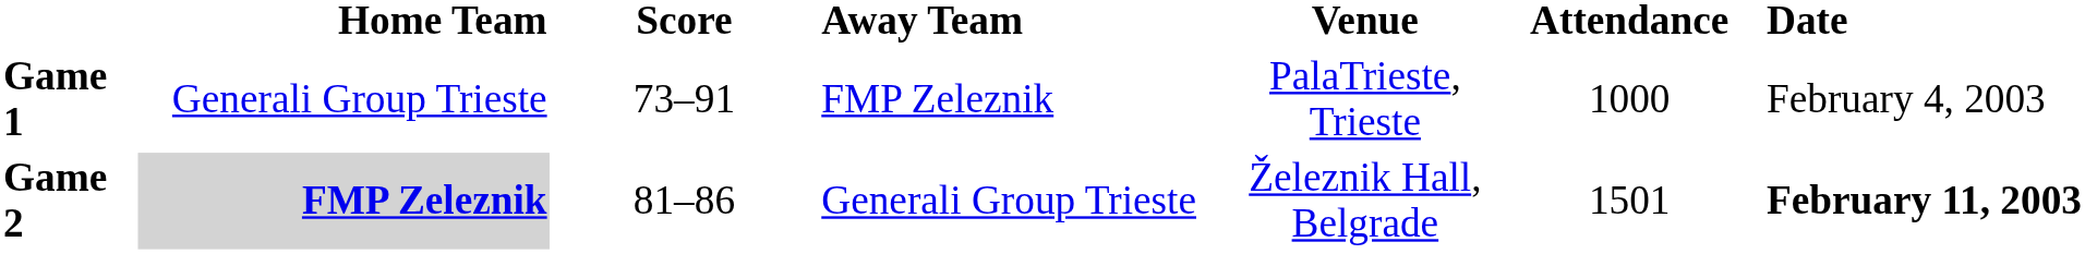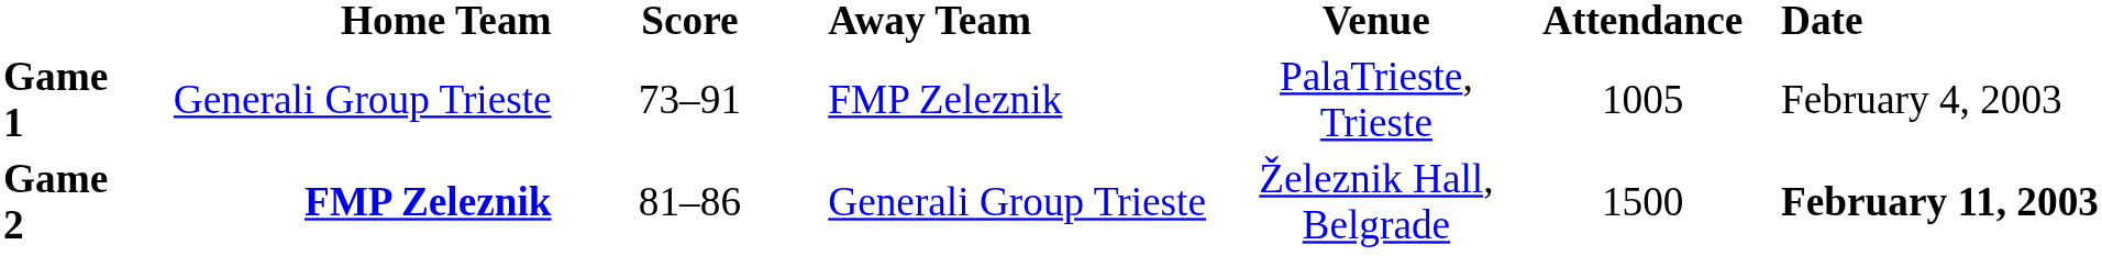Game 1 | Attendance: 1000 -> 1005
Game 2 | Home Team: lightgrey background -> no background
Game 2 | Attendance: 1501 -> 1500
